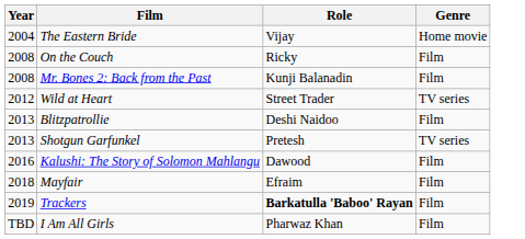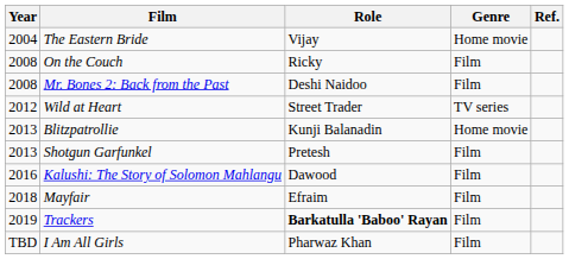+ column: Ref.
Mr. Bones 2: Back from the Past | Role: Kunji Balanadin -> Deshi Naidoo
Blitzpatrollie | Role: Deshi Naidoo -> Kunji Balanadin
Blitzpatrollie | Genre: Film -> Home movie
Shotgun Garfunkel | Genre: TV series -> Film
